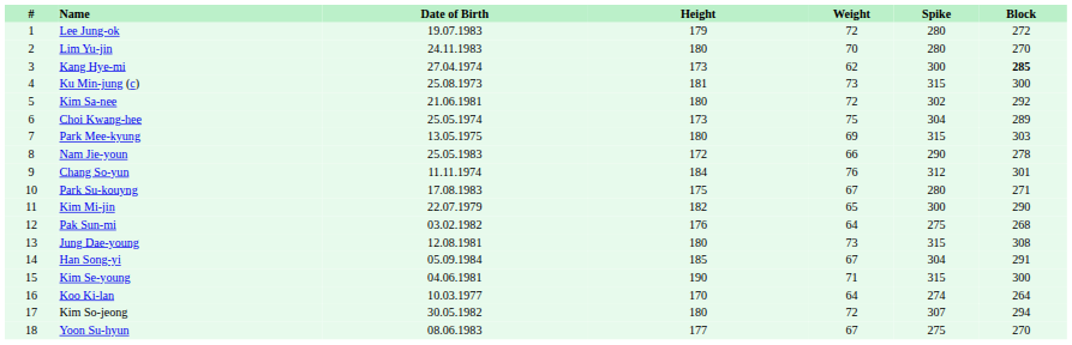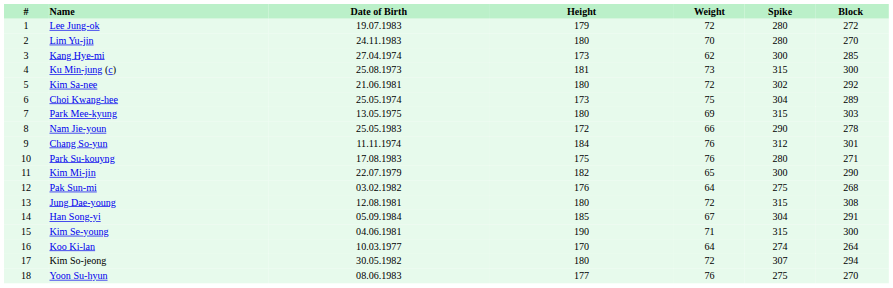Kang Hye-mi | Block: bold -> normal
Park Su-kouyng | Weight: 67 -> 76
Jung Dae-young | Weight: 73 -> 72
Yoon Su-hyun | Weight: 67 -> 76
